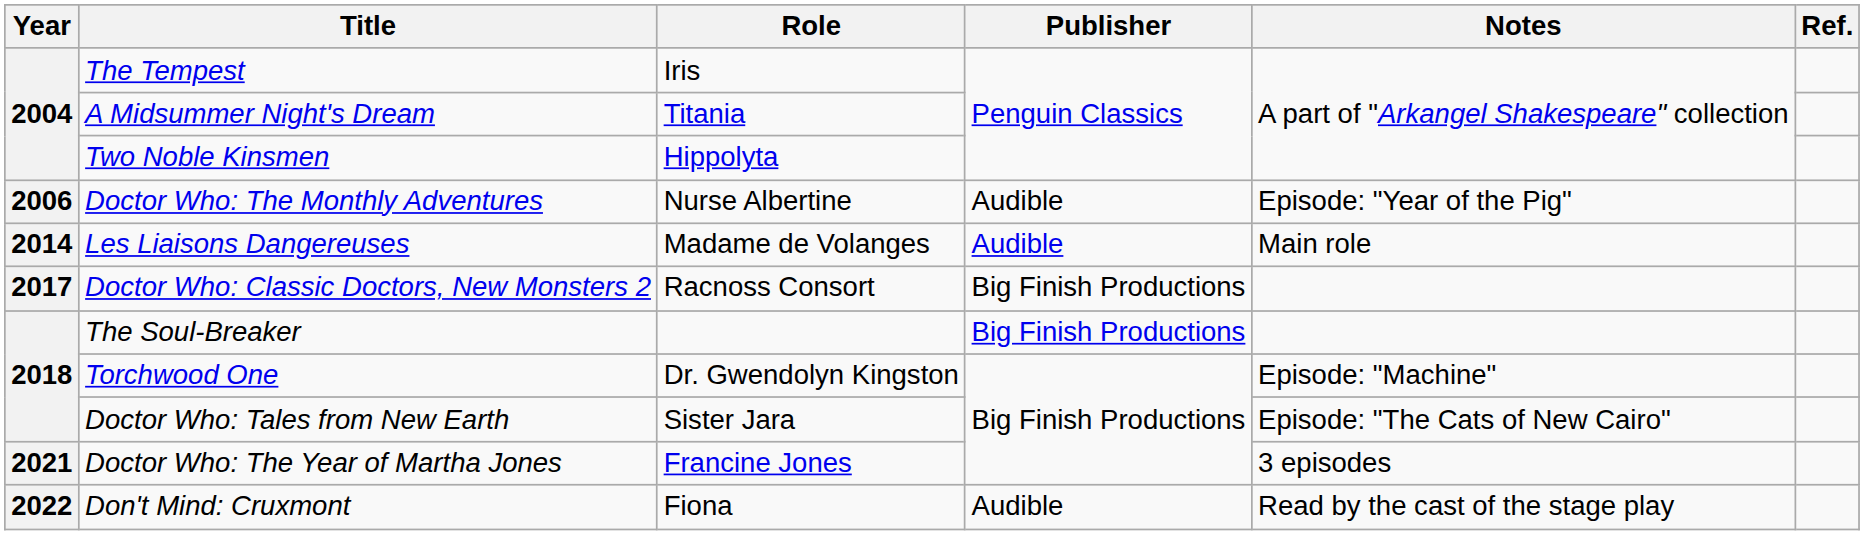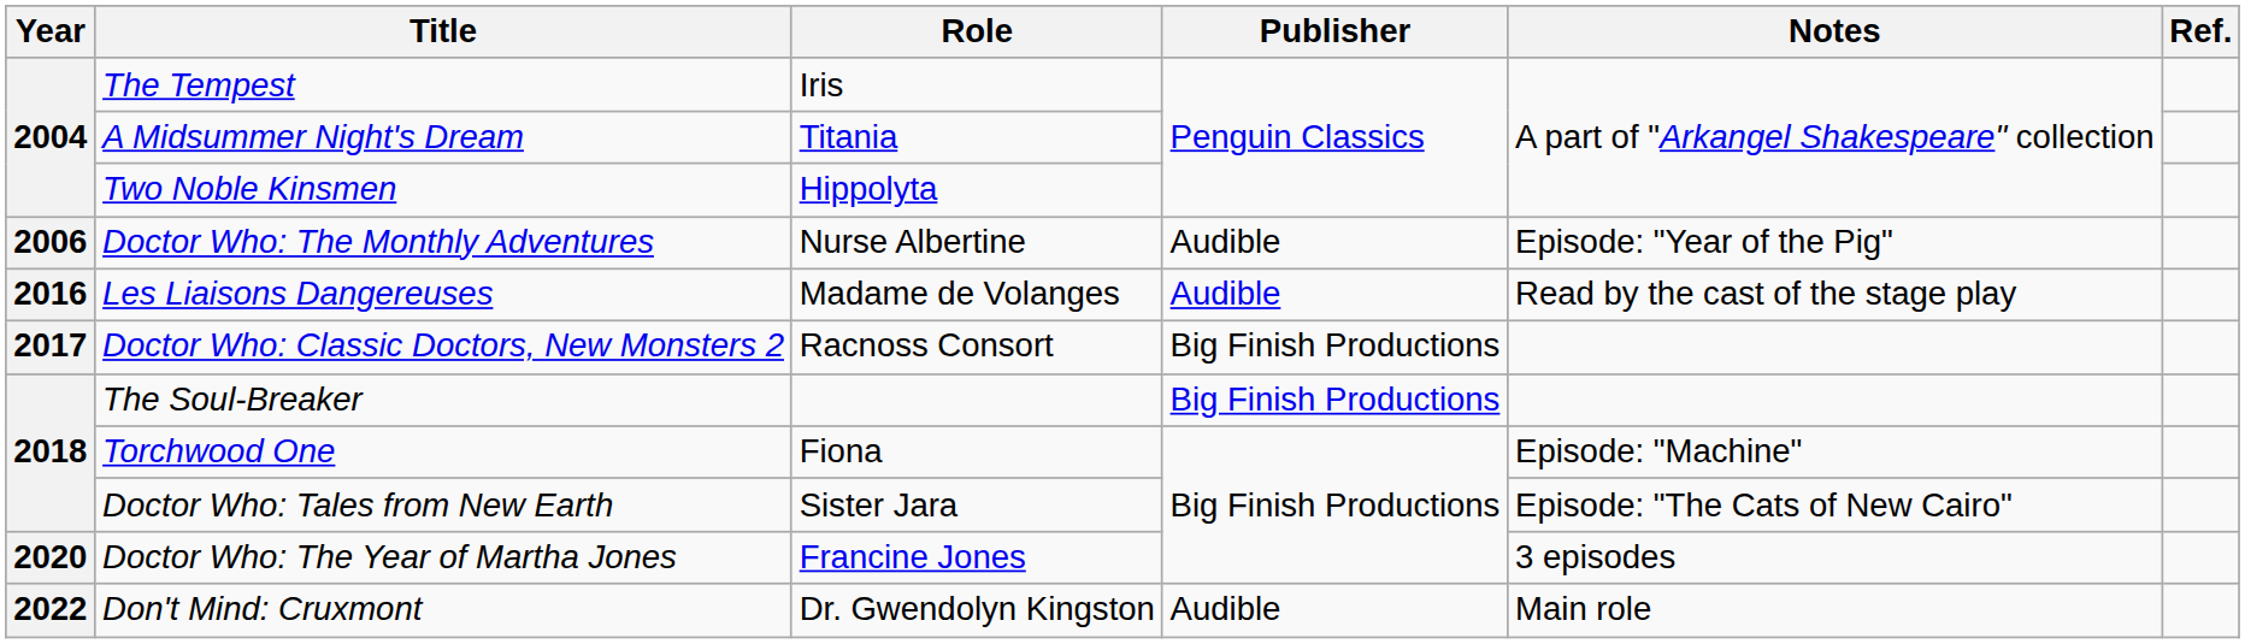Les Liaisons Dangereuses | Year: 2014 -> 2016
Les Liaisons Dangereuses | Notes: Main role -> Read by the cast of the stage play
Torchwood One | Role: Dr. Gwendolyn Kingston -> Fiona
Doctor Who: The Year of Martha Jones | Year: 2021 -> 2020
Don't Mind: Cruxmont | Role: Fiona -> Dr. Gwendolyn Kingston
Don't Mind: Cruxmont | Notes: Read by the cast of the stage play -> Main role
